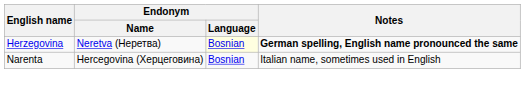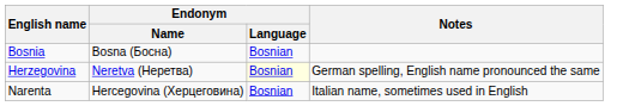+ row: Bosnia | Bosna (Босна) | Bosnian
Herzegovina | Notes: bold -> normal
